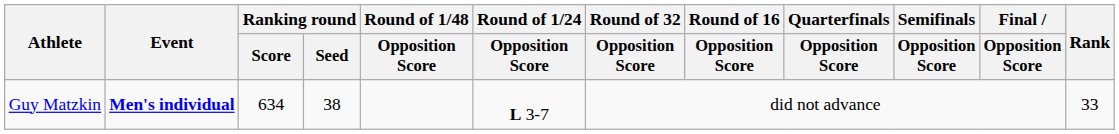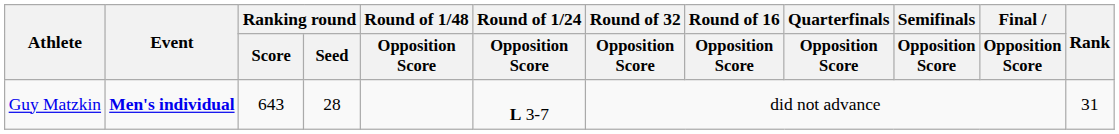Guy Matzkin | Ranking round / Score: 634 -> 643
Guy Matzkin | Ranking round / Seed: 38 -> 28
Guy Matzkin | Rank: 33 -> 31
